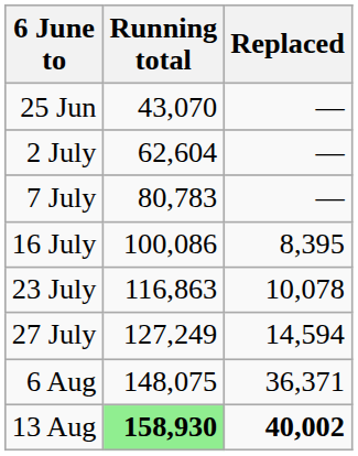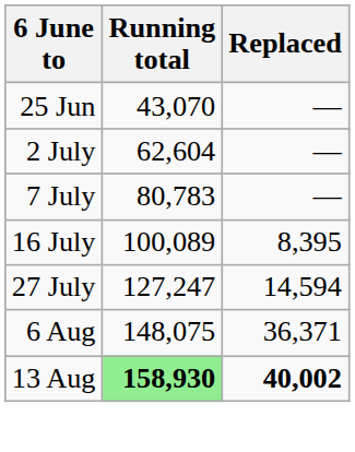16 July | Running total: 100,086 -> 100,089
- row: 23 July | 116,863 | 10,078
27 July | Running total: 127,249 -> 127,247
